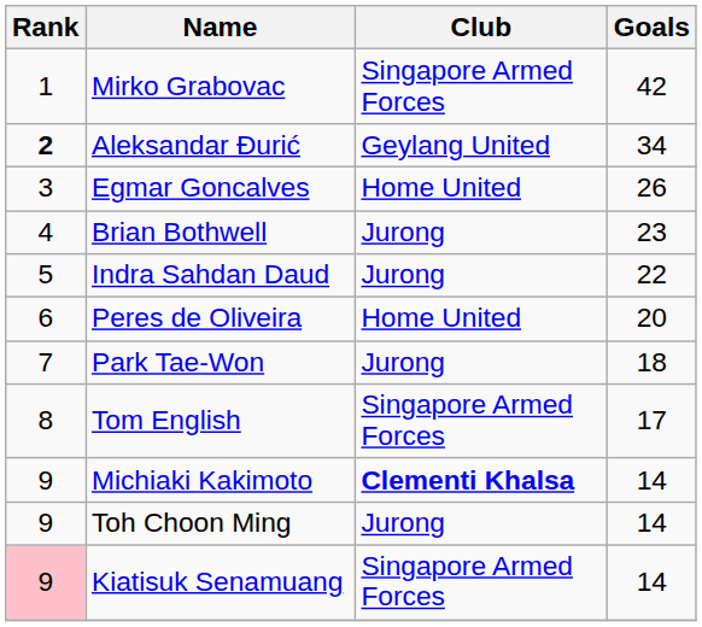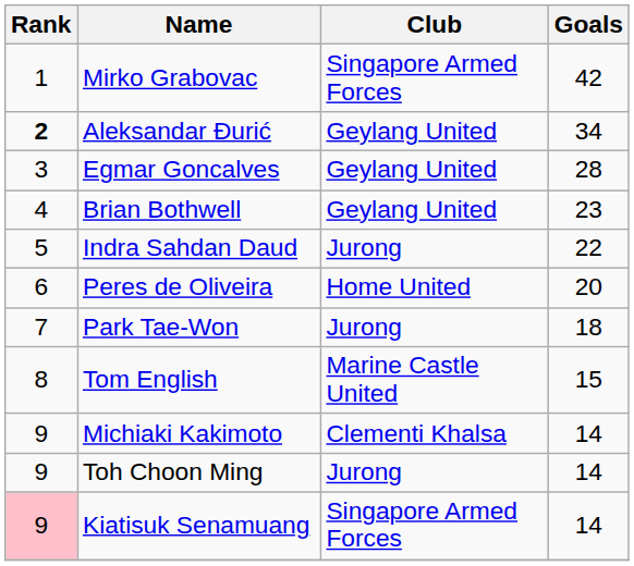Egmar Goncalves | Club: Home United -> Geylang United
Egmar Goncalves | Goals: 26 -> 28
Brian Bothwell | Club: Jurong -> Geylang United
Tom English | Club: Singapore Armed Forces -> Marine Castle United
Tom English | Goals: 17 -> 15
Michiaki Kakimoto | Club: bold -> normal
